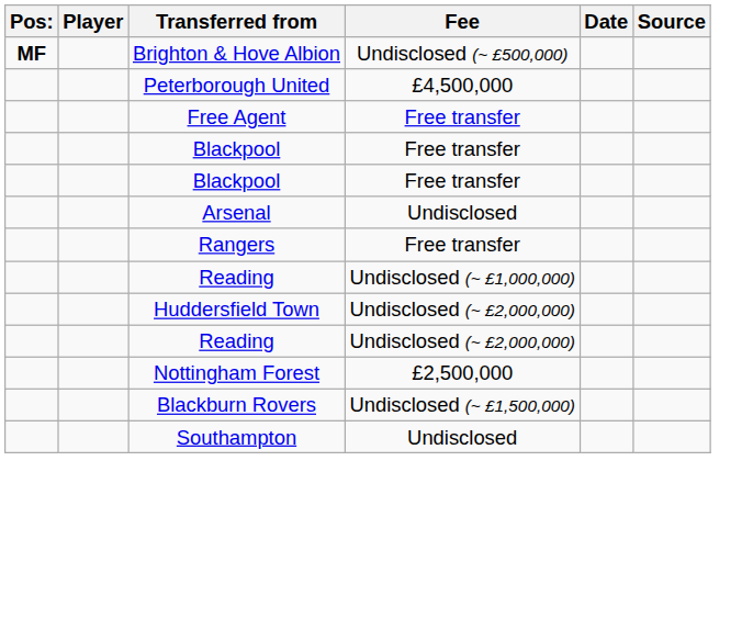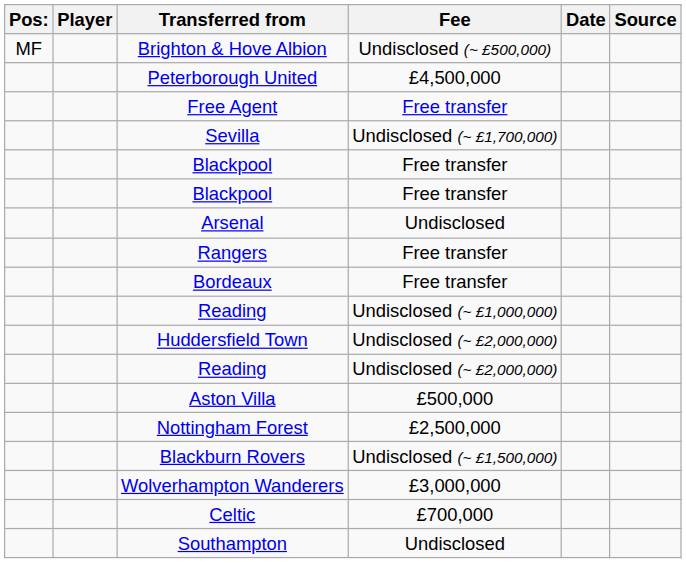Brighton & Hove Albion | Pos:: bold -> normal
+ row: Sevilla | Undisclosed (~ £1,700,000)
+ row: Bordeaux | Free transfer
+ row: Aston Villa | £500,000
+ row: Wolverhampton Wanderers | £3,000,000
+ row: Celtic | £700,000
